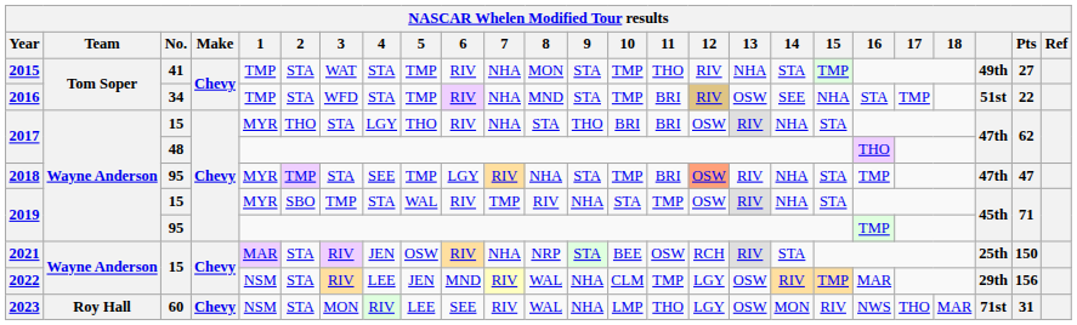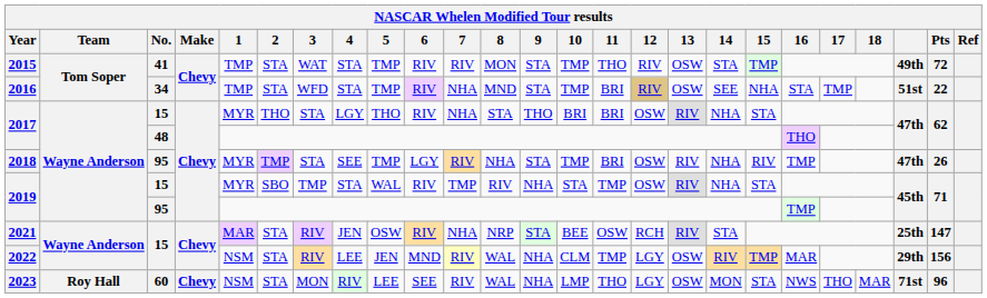2015 | 7: NHA -> RIV
2015 | 13: NHA -> OSW
2015 | Pts: 27 -> 72
2018 | 12: lightsalmon background -> no background
2018 | 15: STA -> RIV
2018 | Pts: 47 -> 26
2021 | Pts: 150 -> 147
2023 | 15: RIV -> STA
2023 | Pts: 31 -> 96
